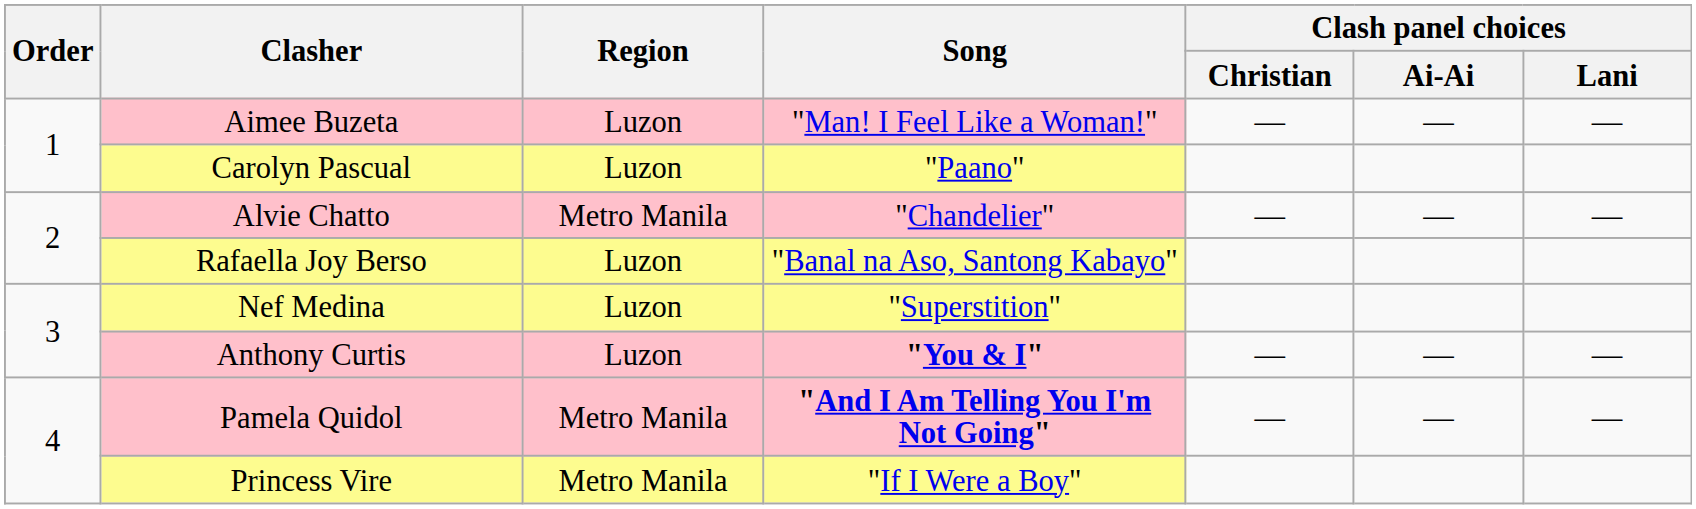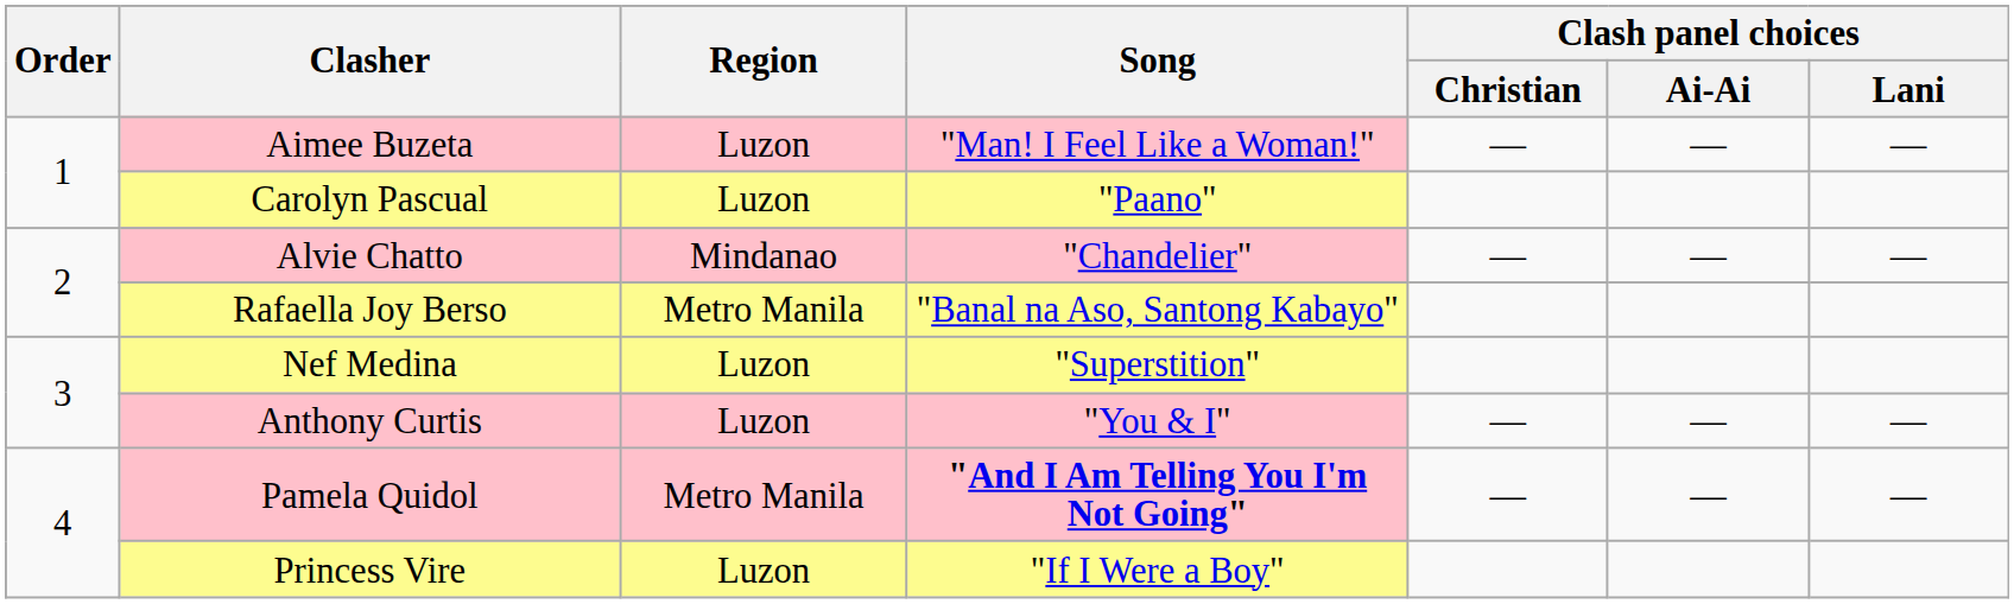Alvie Chatto | Region: Metro Manila -> Mindanao
Rafaella Joy Berso | Region: Luzon -> Metro Manila
Anthony Curtis | Song: bold -> normal
Princess Vire | Region: Metro Manila -> Luzon
